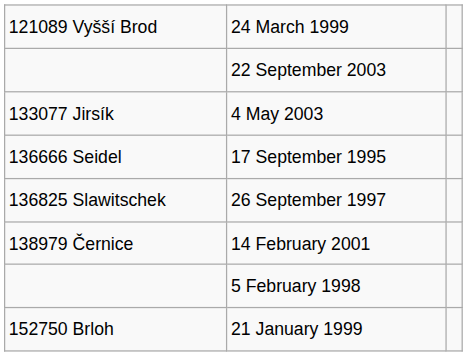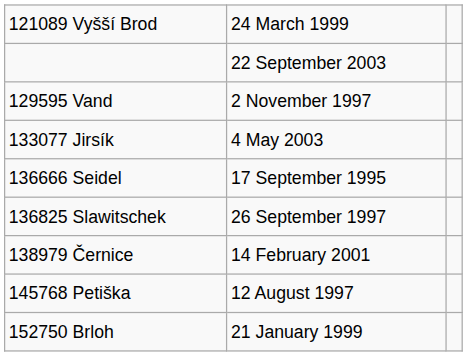+ row: 129595 Vand | 2 November 1997
+ row: 145768 Petiška | 12 August 1997
- row: 5 February 1998
